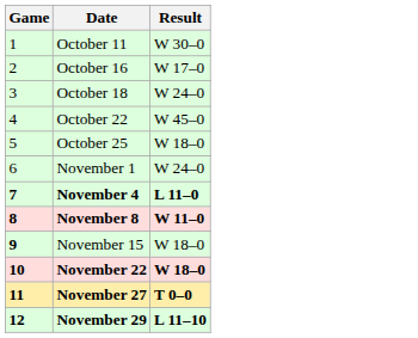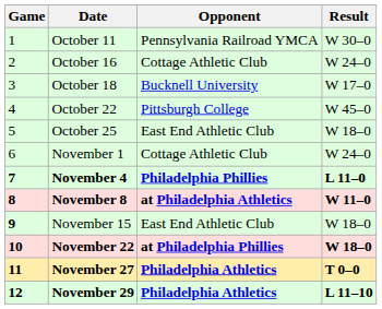+ column: Opponent | Pennsylvania Railroad YMCA | Cottage Athletic Club | Bucknell University | Pittsburgh College | East End Athletic Club | Cottage Athletic Club | Philadelphia Phillies | at Philadelphia Athletics | East End Athletic Club | at Philadelphia Phillies | Philadelphia Athletics | Philadelphia Athletics
October 16 | Result: W 17–0 -> W 24–0
October 18 | Result: W 24–0 -> W 17–0
